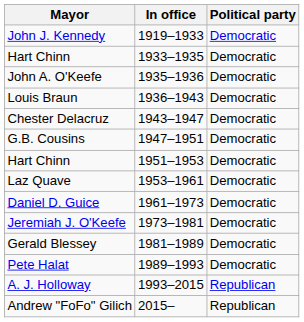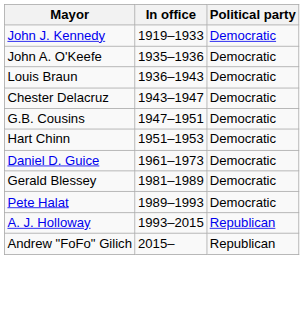- row: Hart Chinn | 1933–1935 | Democratic
- row: Laz Quave | 1953–1961 | Democratic
- row: Jeremiah J. O'Keefe | 1973–1981 | Democratic
